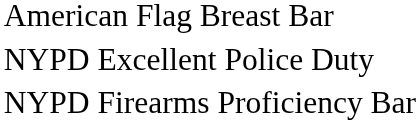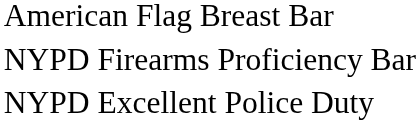rows swapped: NYPD Excellent Police Duty <-> NYPD Firearms Proficiency Bar
